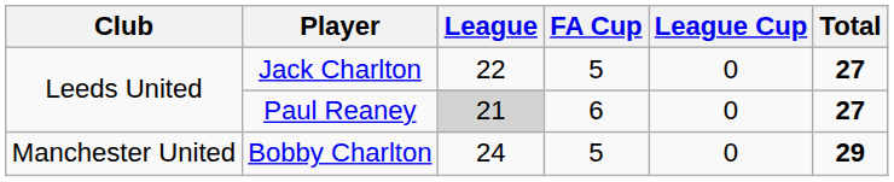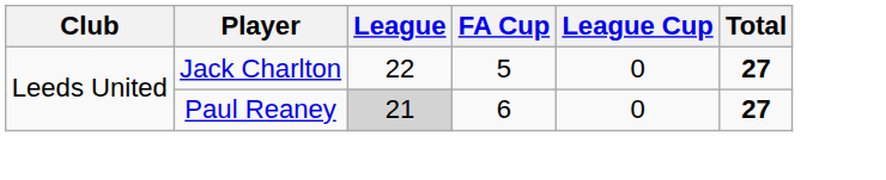- row: Manchester United | Bobby Charlton | 24 | 5 | 0 | 29
